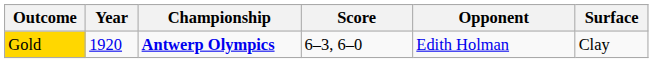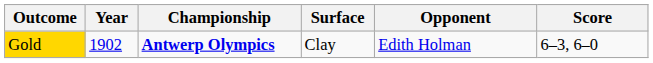columns swapped: Surface <-> Score
Gold | Year: 1920 -> 1902
